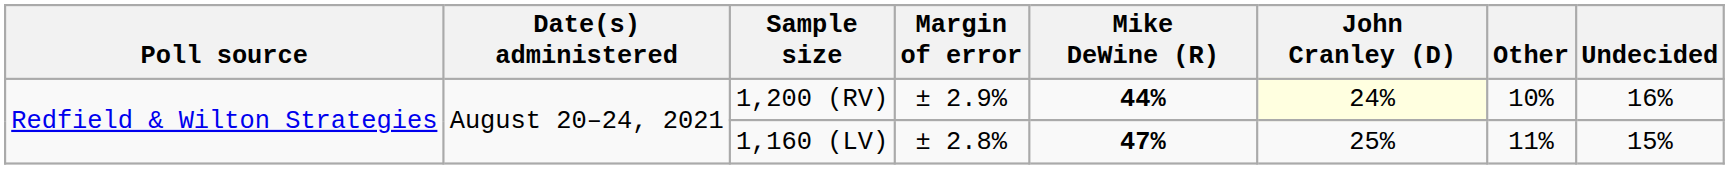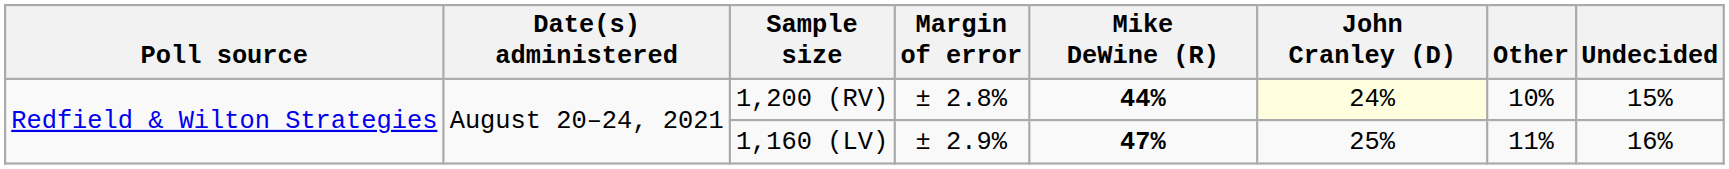1,200 (RV) | Margin of error: ± 2.9% -> ± 2.8%
1,200 (RV) | Undecided: 16% -> 15%
1,160 (LV) | Margin of error: ± 2.8% -> ± 2.9%
1,160 (LV) | Undecided: 15% -> 16%
